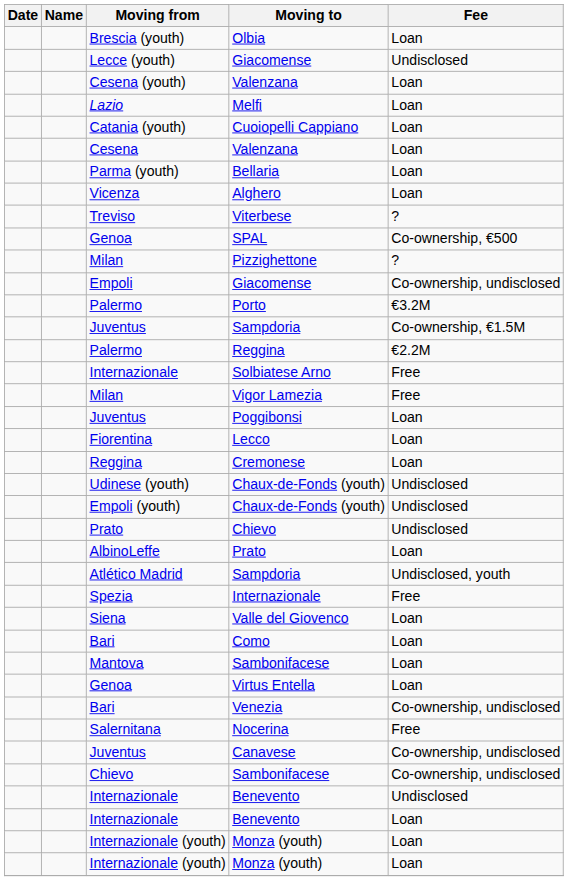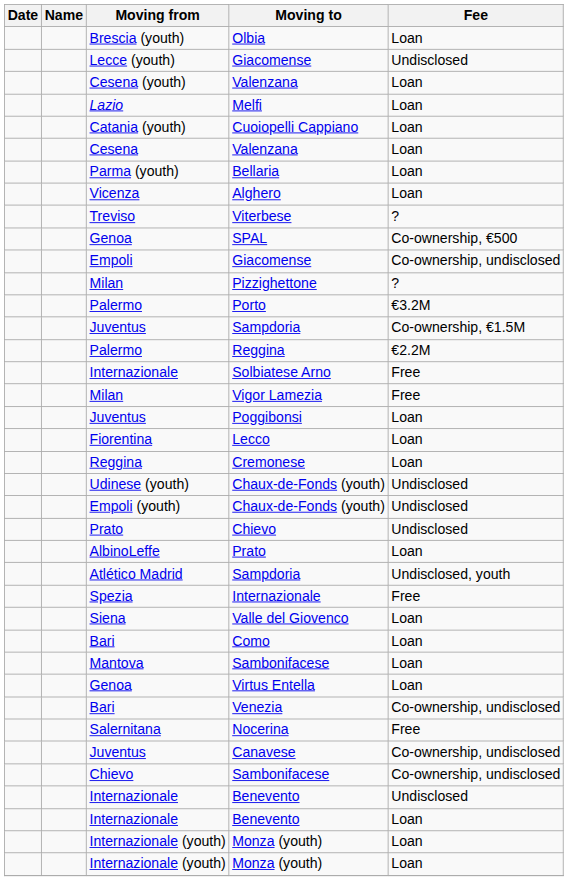rows swapped: Empoli / Giacomense <-> Pizzighettone
